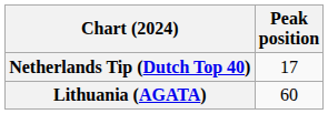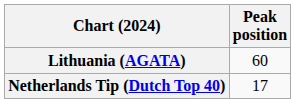rows swapped: Lithuania (AGATA) <-> Netherlands Tip (Dutch Top 40)
